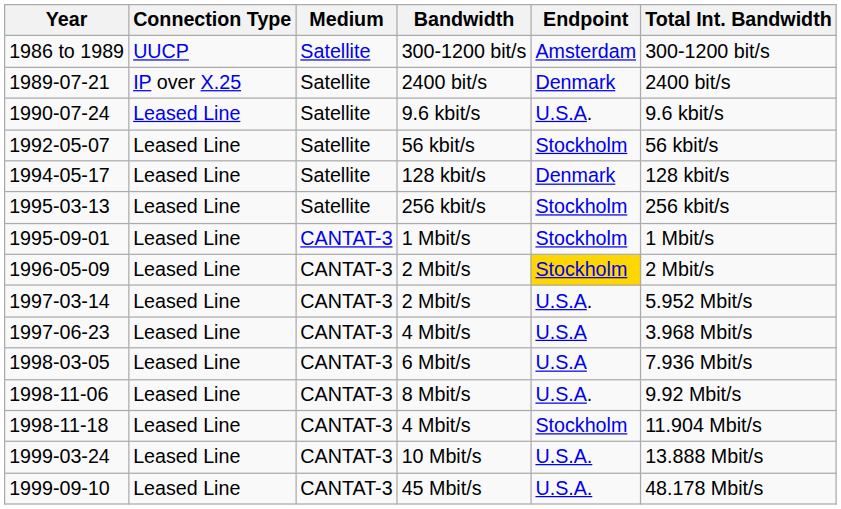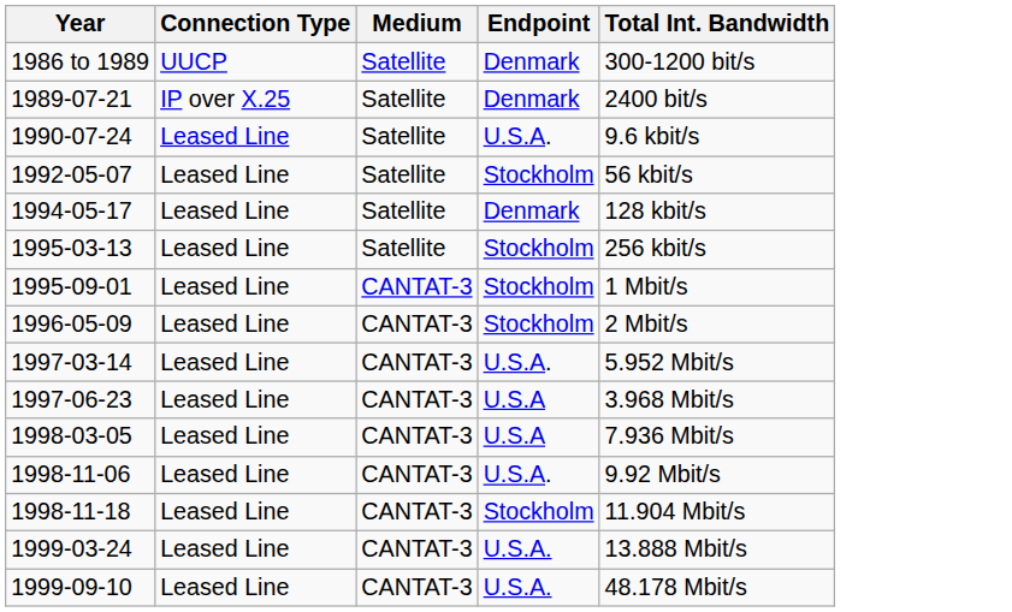- column: Bandwidth | 300-1200 bit/s | 2400 bit/s | 9.6 kbit/s | 56 kbit/s | 128 kbit/s | 256 kbit/s | 1 Mbit/s | 2 Mbit/s | 2 Mbit/s | 4 Mbit/s | 6 Mbit/s | 8 Mbit/s | 4 Mbit/s | 10 Mbit/s | 45 Mbit/s
1986 to 1989 | Endpoint: Amsterdam -> Denmark
1996-05-09 | Endpoint: gold background -> no background
